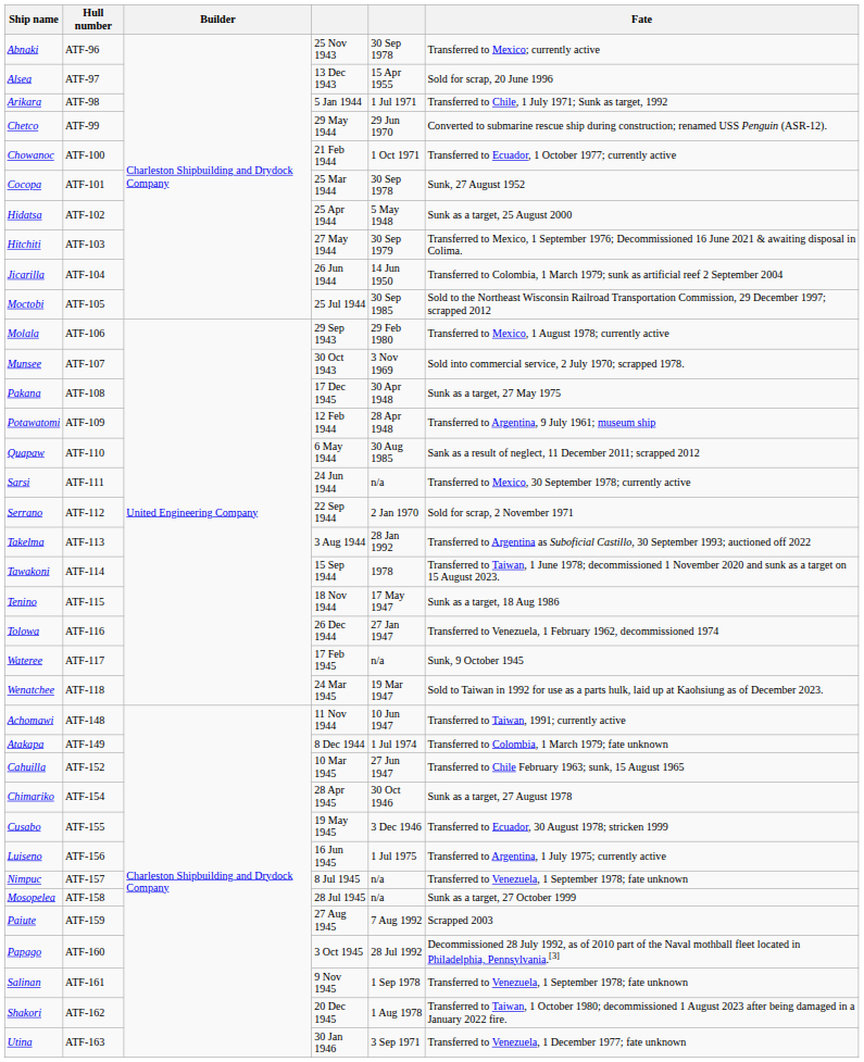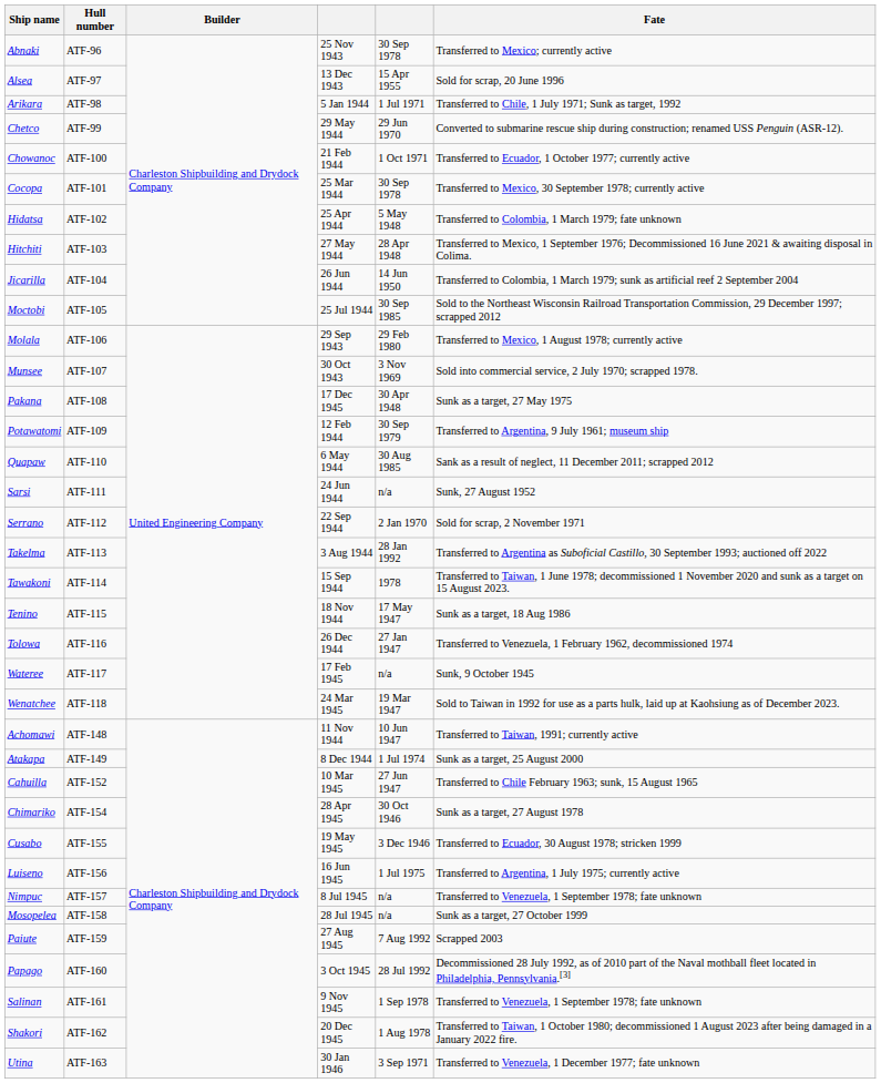Cocopa | Fate: Sunk, 27 August 1952 -> Transferred to Mexico, 30 September 1978; currently active
Hidatsa | Fate: Sunk as a target, 25 August 2000 -> Transferred to Colombia, 1 March 1979; fate unknown
Hitchiti | column 5: 30 Sep 1979 -> 28 Apr 1948
Potawatomi | column 5: 28 Apr 1948 -> 30 Sep 1979
Sarsi | Fate: Transferred to Mexico, 30 September 1978; currently active -> Sunk, 27 August 1952
Atakapa | Fate: Transferred to Colombia, 1 March 1979; fate unknown -> Sunk as a target, 25 August 2000
